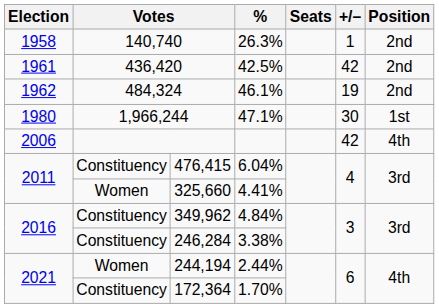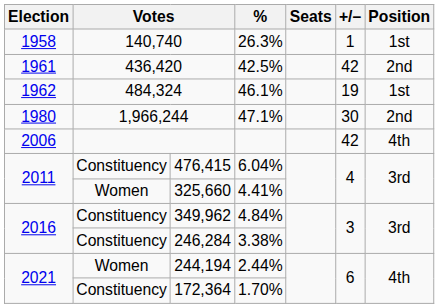140,740 | Position: 2nd -> 1st
484,324 | Position: 2nd -> 1st
1,966,244 | Position: 1st -> 2nd
